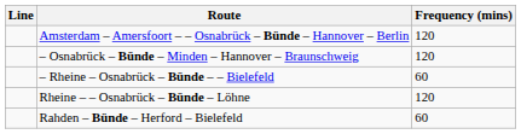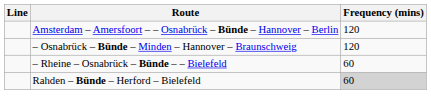- row: Rheine – – Osnabrück – Bünde – Löhne | 120
Rahden – Bünde – Herford – Bielefeld | Frequency (mins): no background -> lightgrey background
